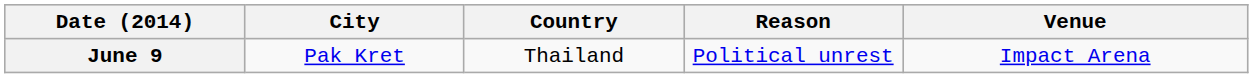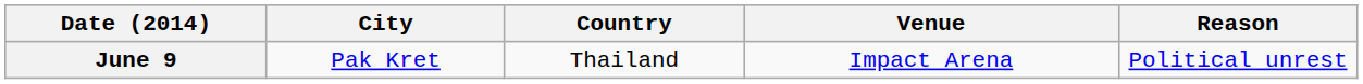columns swapped: Venue <-> Reason
